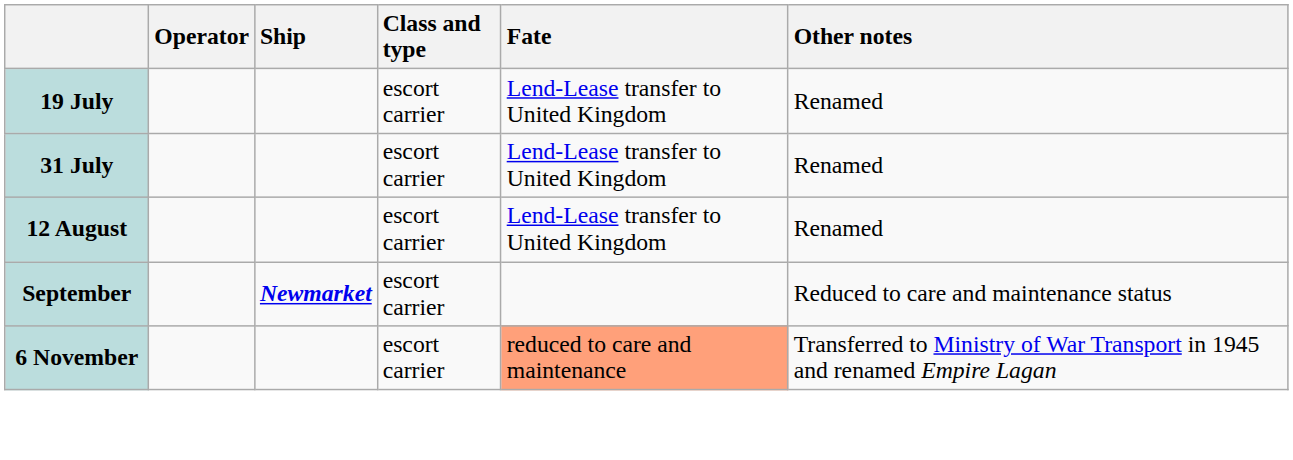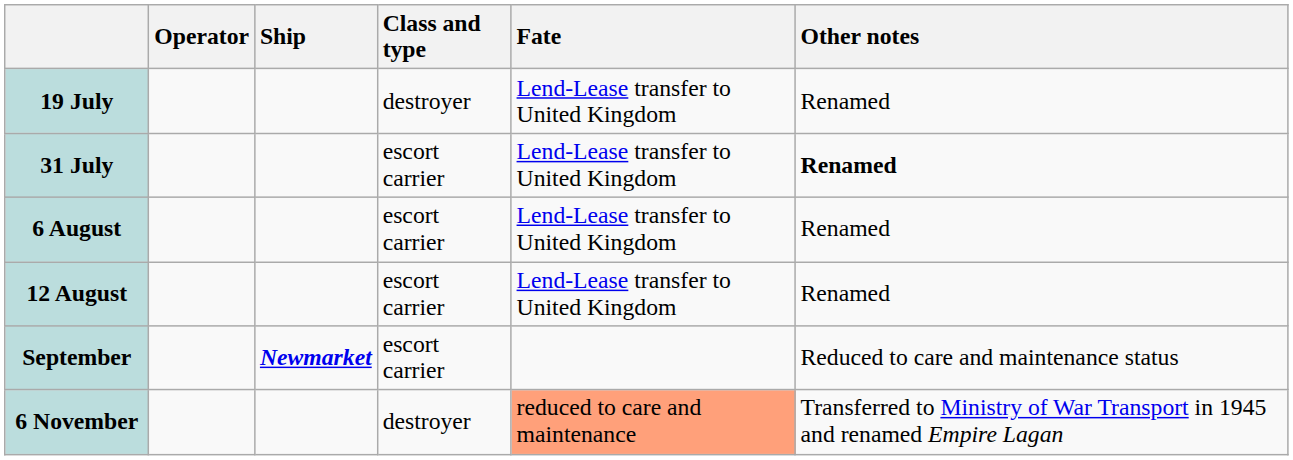19 July | Class and type: escort carrier -> destroyer
31 July | Other notes: normal -> bold
+ row: 6 August | escort carrier | Lend-Lease transfer to United Kingdom | Renamed
6 November | Class and type: escort carrier -> destroyer
